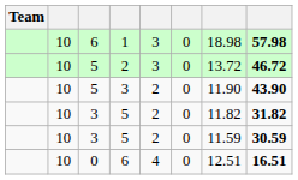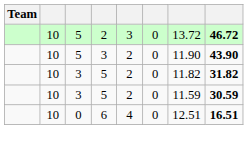- row: 10 | 6 | 1 | 3 | 0 | 18.98 | 57.98
